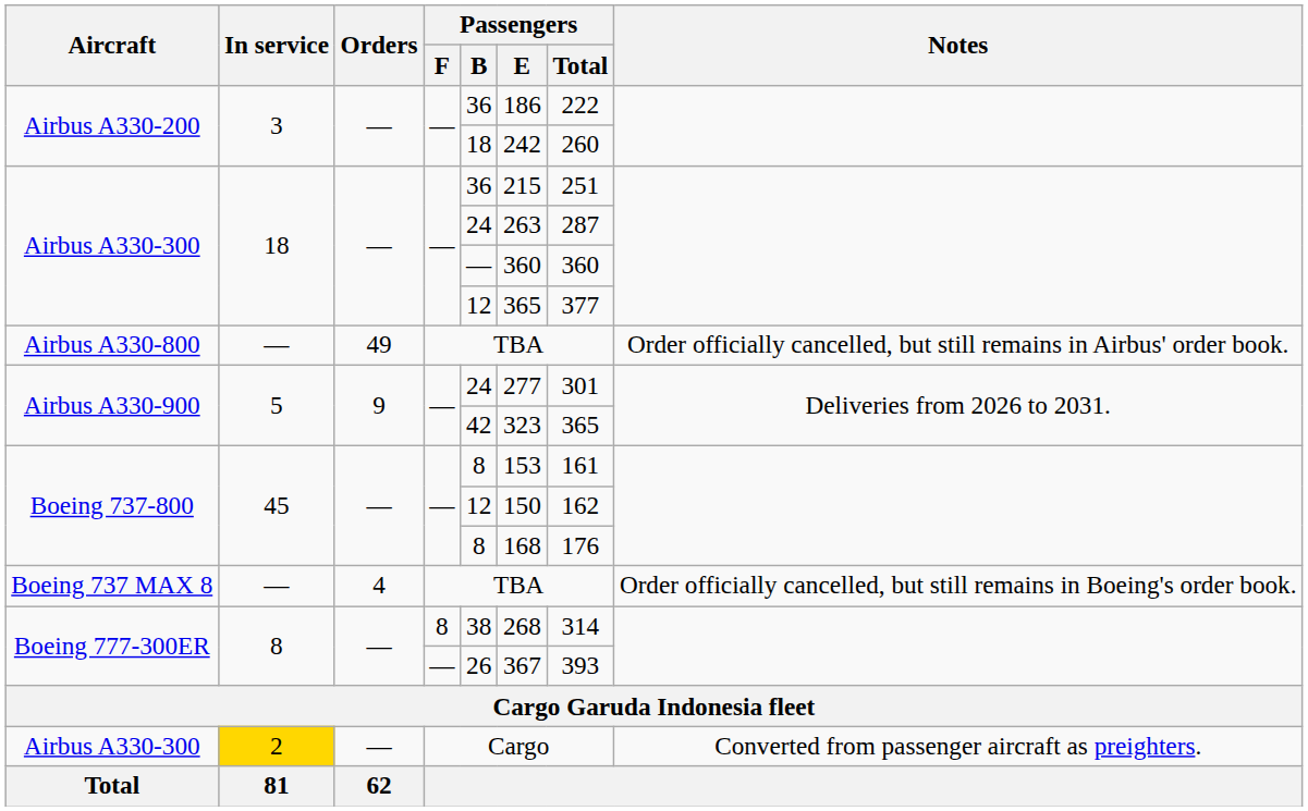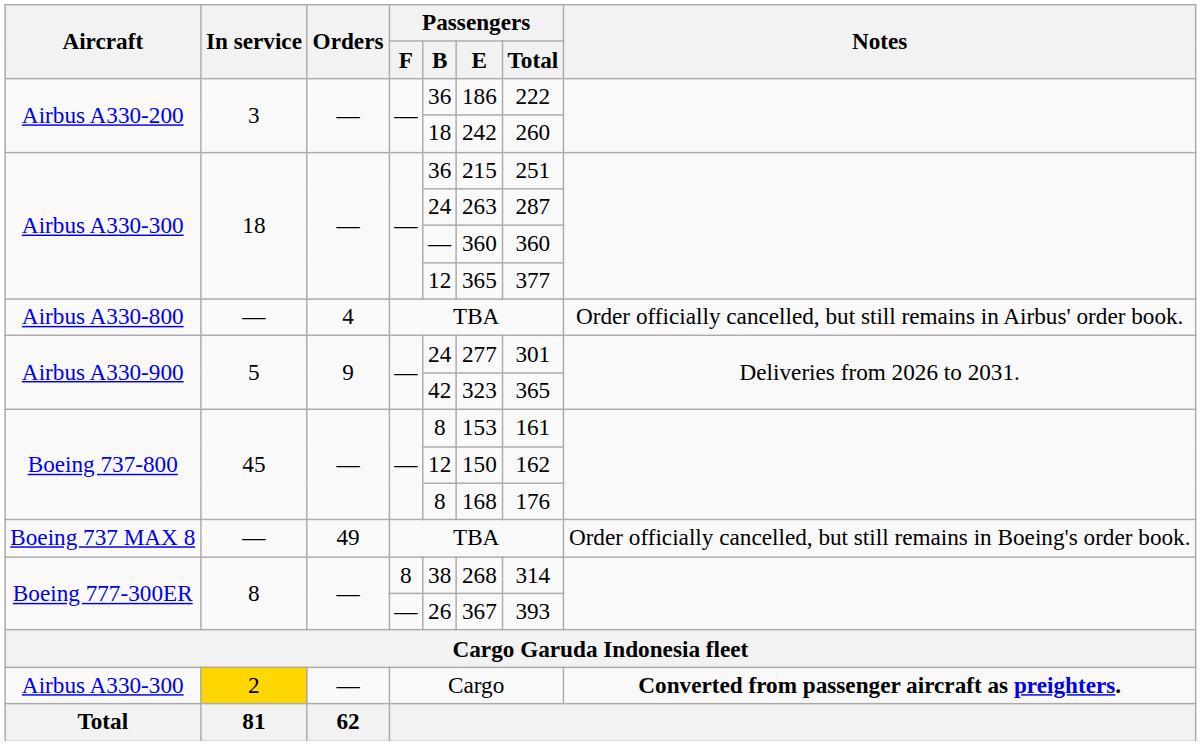Airbus A330-800 | Orders: 49 -> 4
Boeing 737 MAX 8 | Orders: 4 -> 49
Airbus A330-300 / Cargo | Notes: normal -> bold
